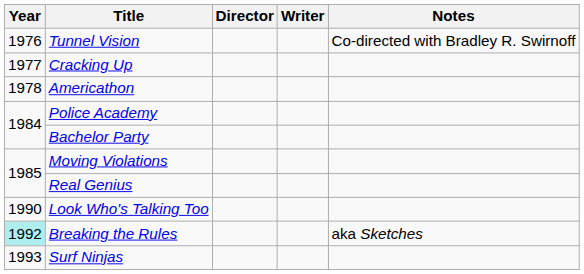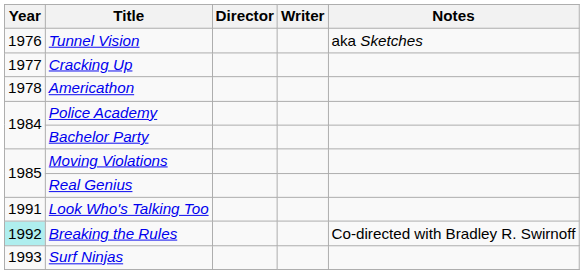Tunnel Vision | Notes: Co-directed with Bradley R. Swirnoff -> aka Sketches
Look Who's Talking Too | Year: 1990 -> 1991
Breaking the Rules | Notes: aka Sketches -> Co-directed with Bradley R. Swirnoff
